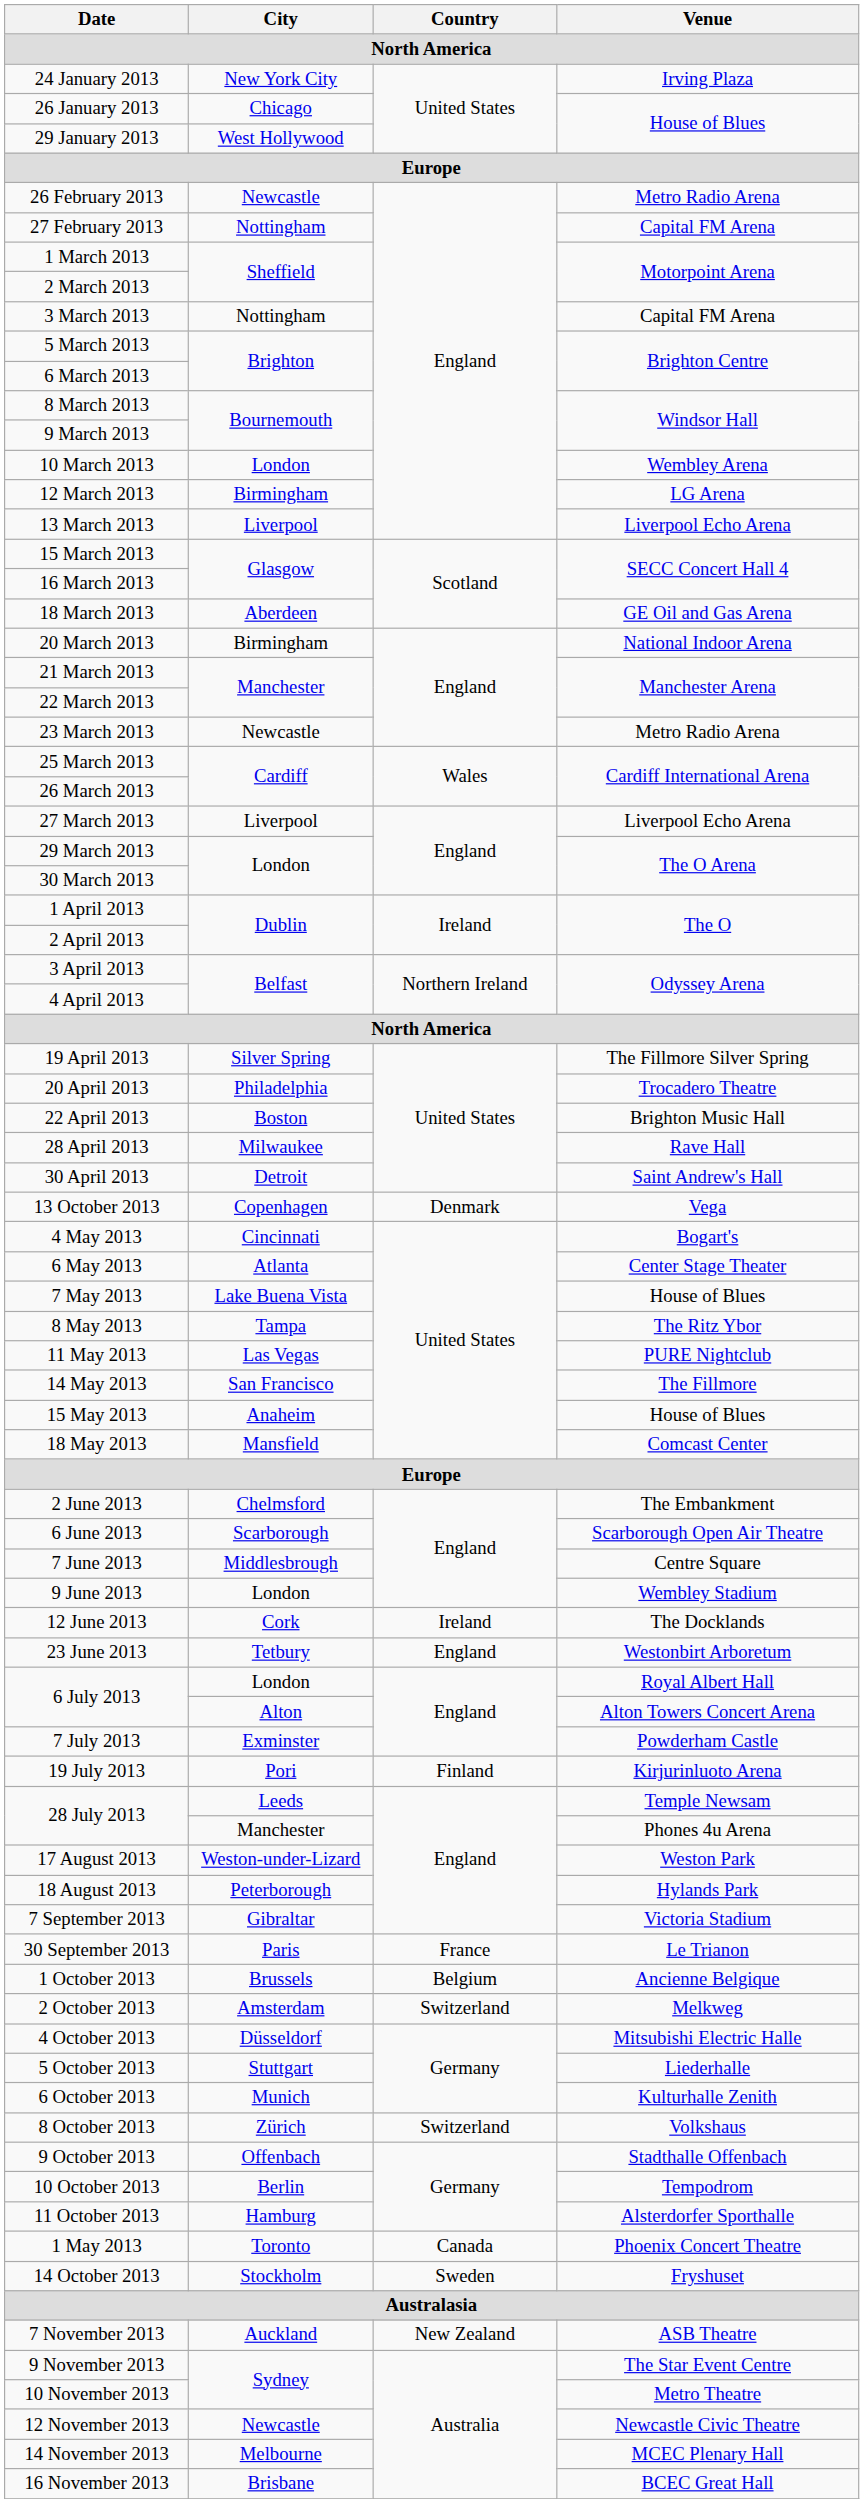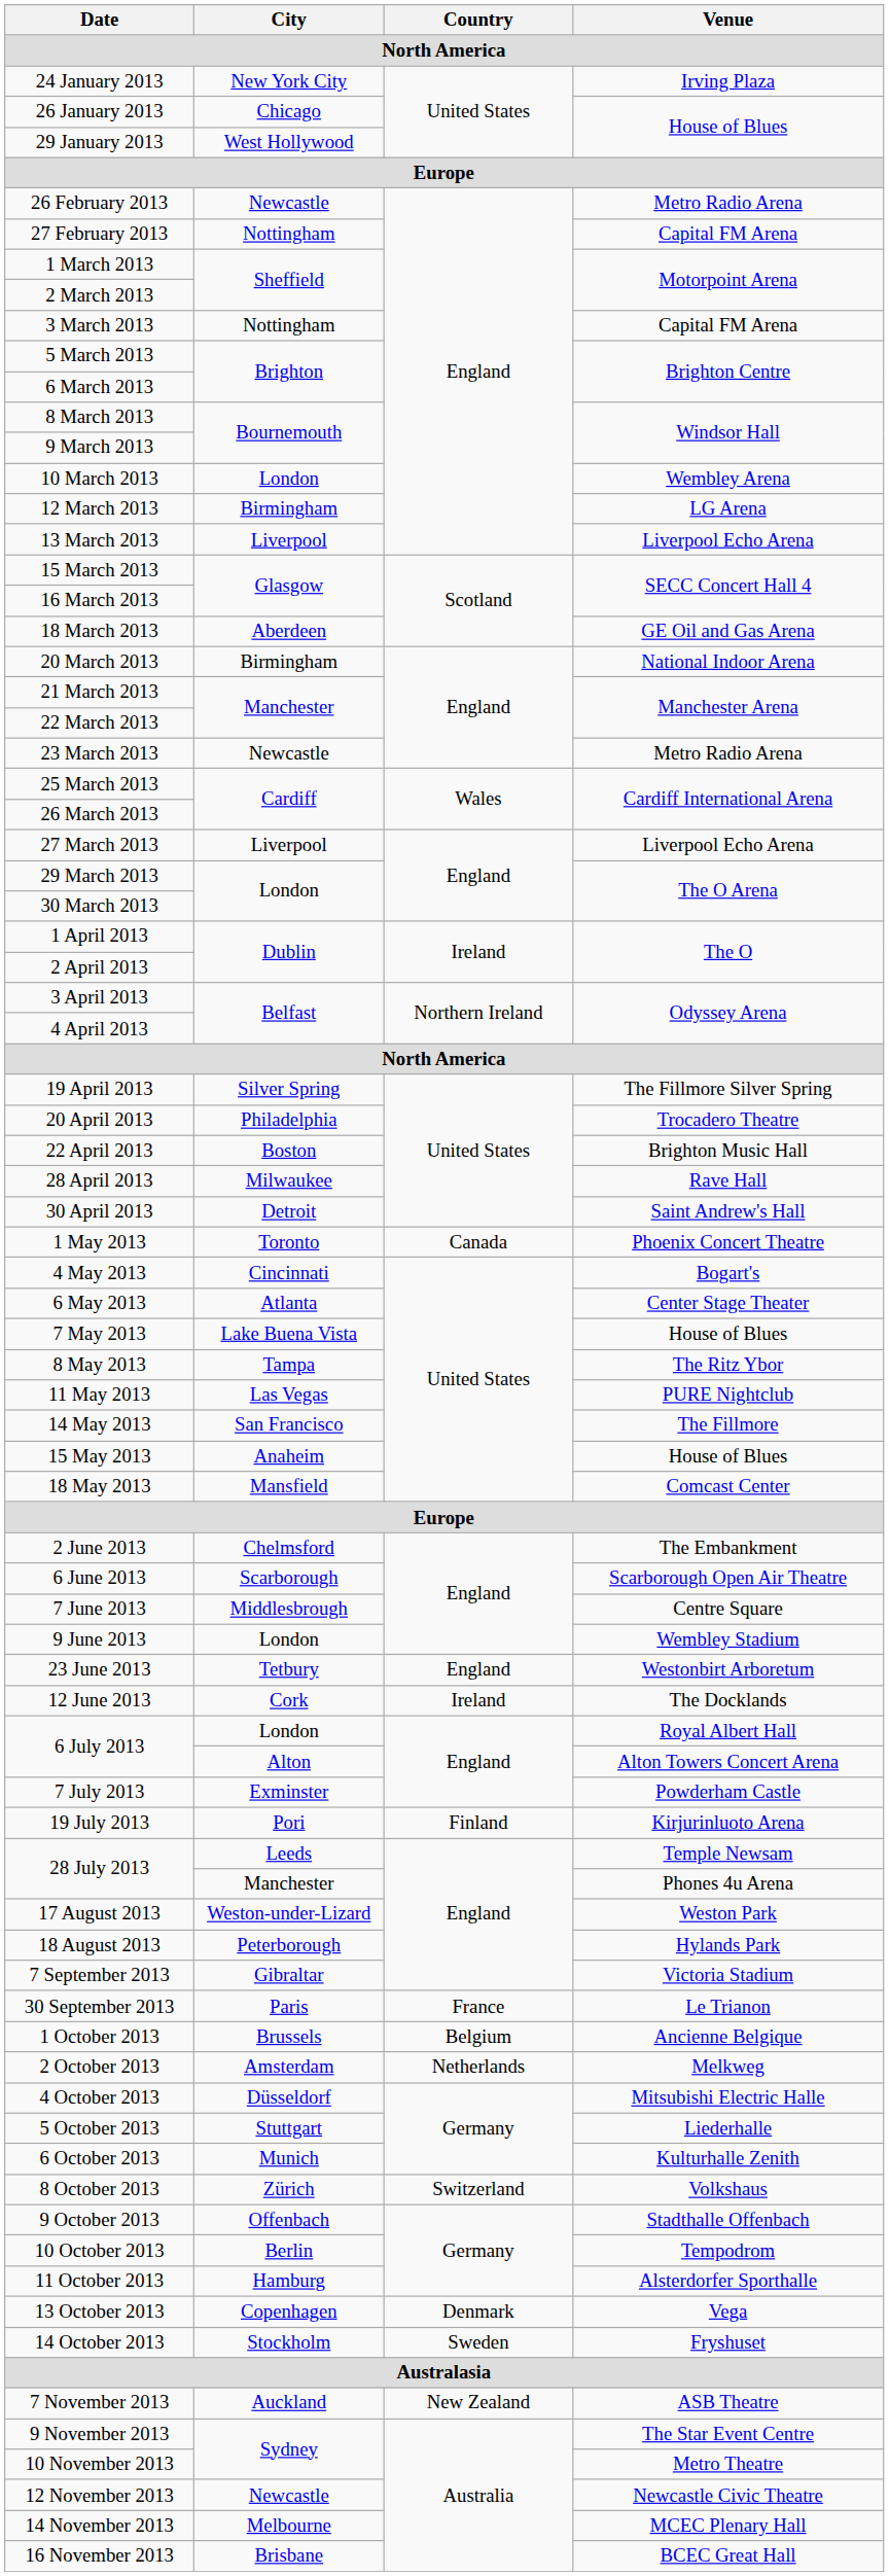rows swapped: 1 May 2013 <-> 13 October 2013
rows swapped: 12 June 2013 <-> 23 June 2013
2 October 2013 | Country: Switzerland -> Netherlands
